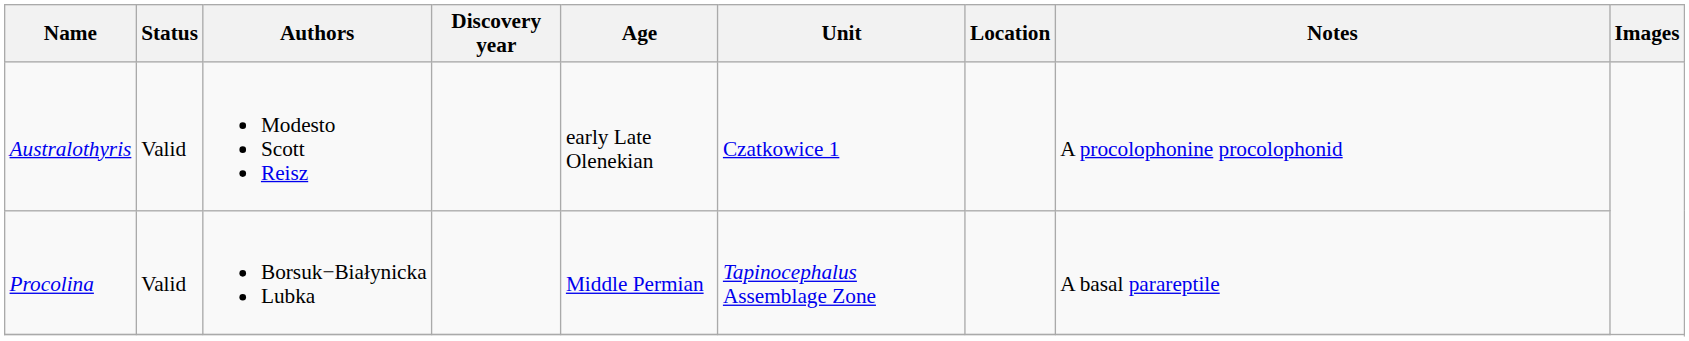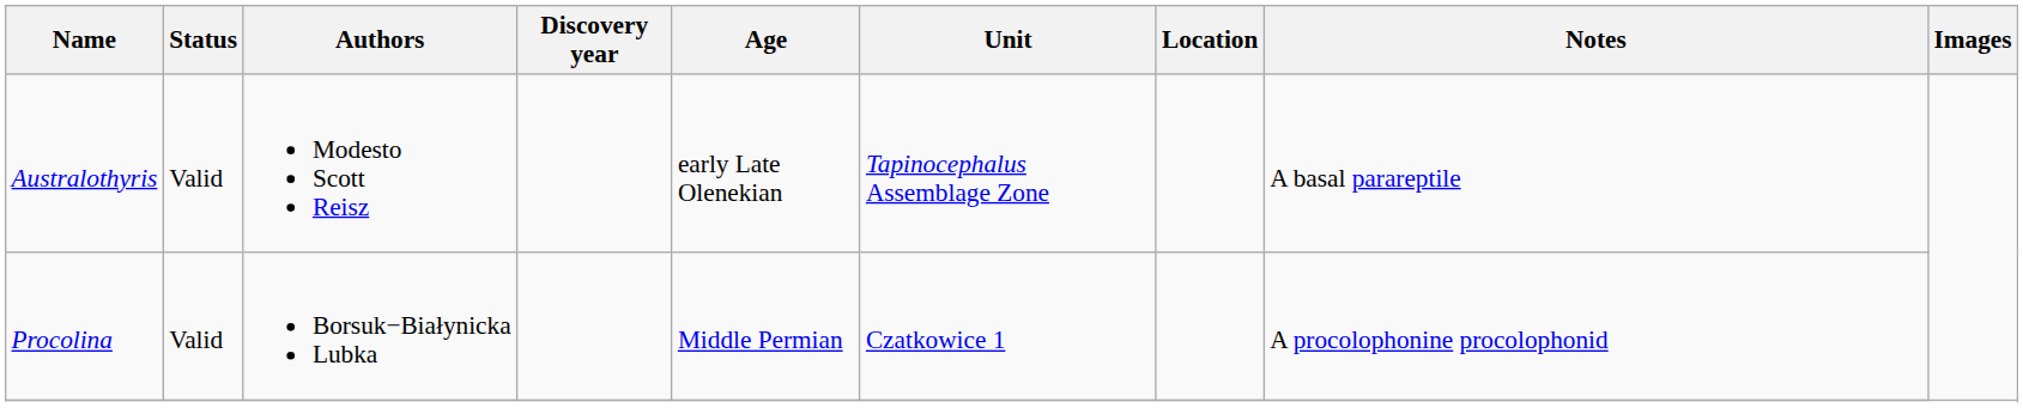Australothyris | Unit: Czatkowice 1 -> Tapinocephalus Assemblage Zone
Australothyris | Notes: A procolophonine procolophonid -> A basal parareptile
Procolina | Unit: Tapinocephalus Assemblage Zone -> Czatkowice 1
Procolina | Notes: A basal parareptile -> A procolophonine procolophonid
